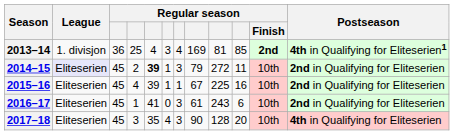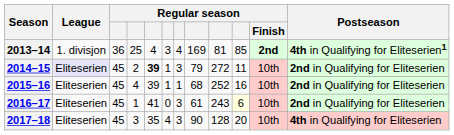2015–16 | column 8: 67 -> 68
2015–16 | column 9: 225 -> 252
2016–17 | column 10: no background -> lightyellow background
